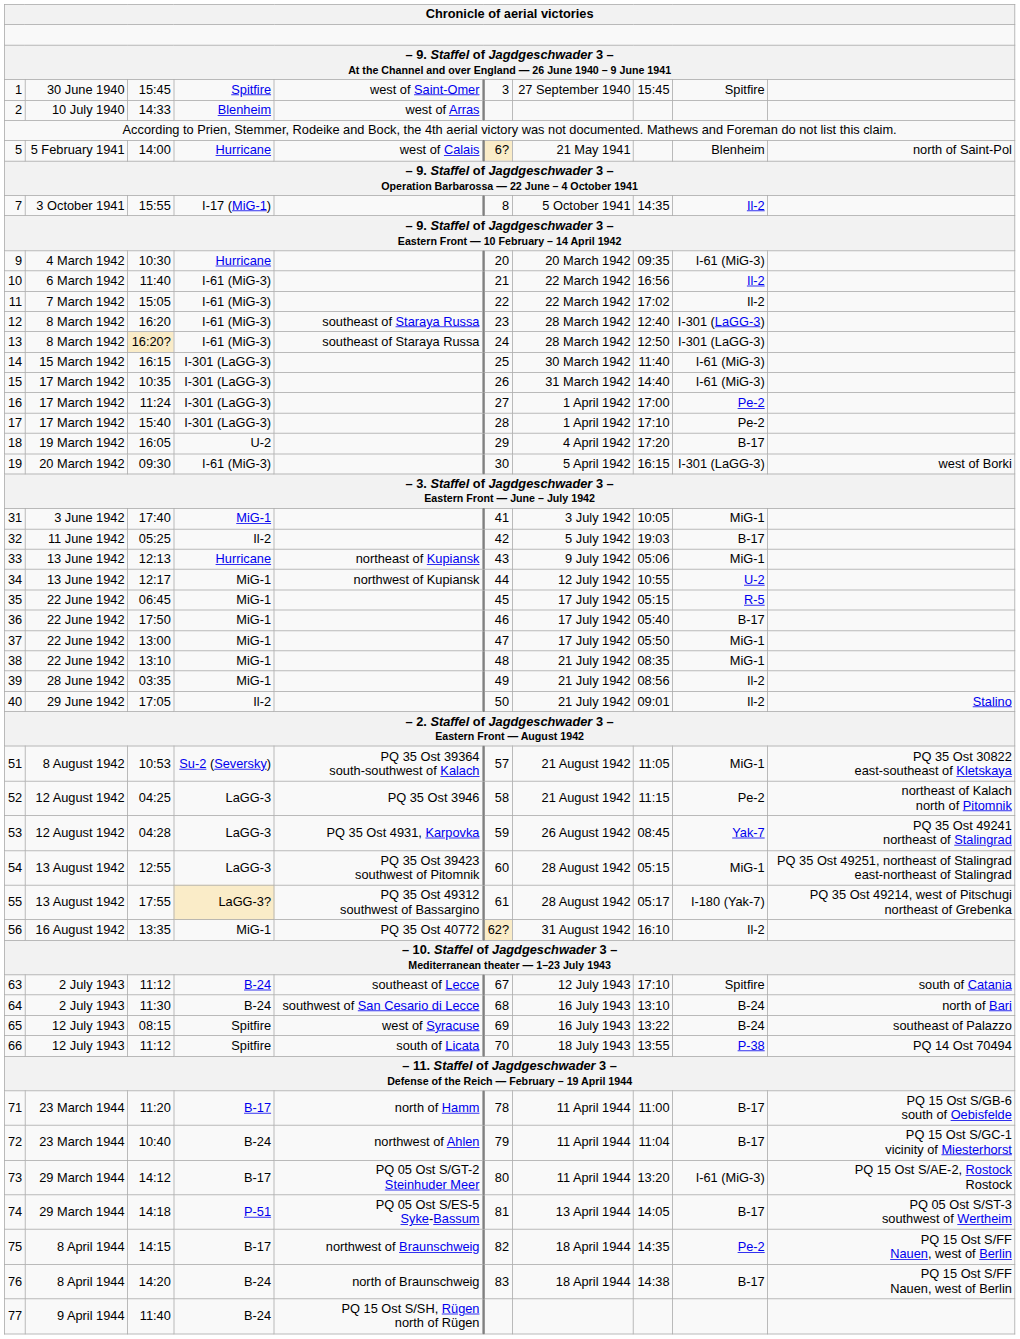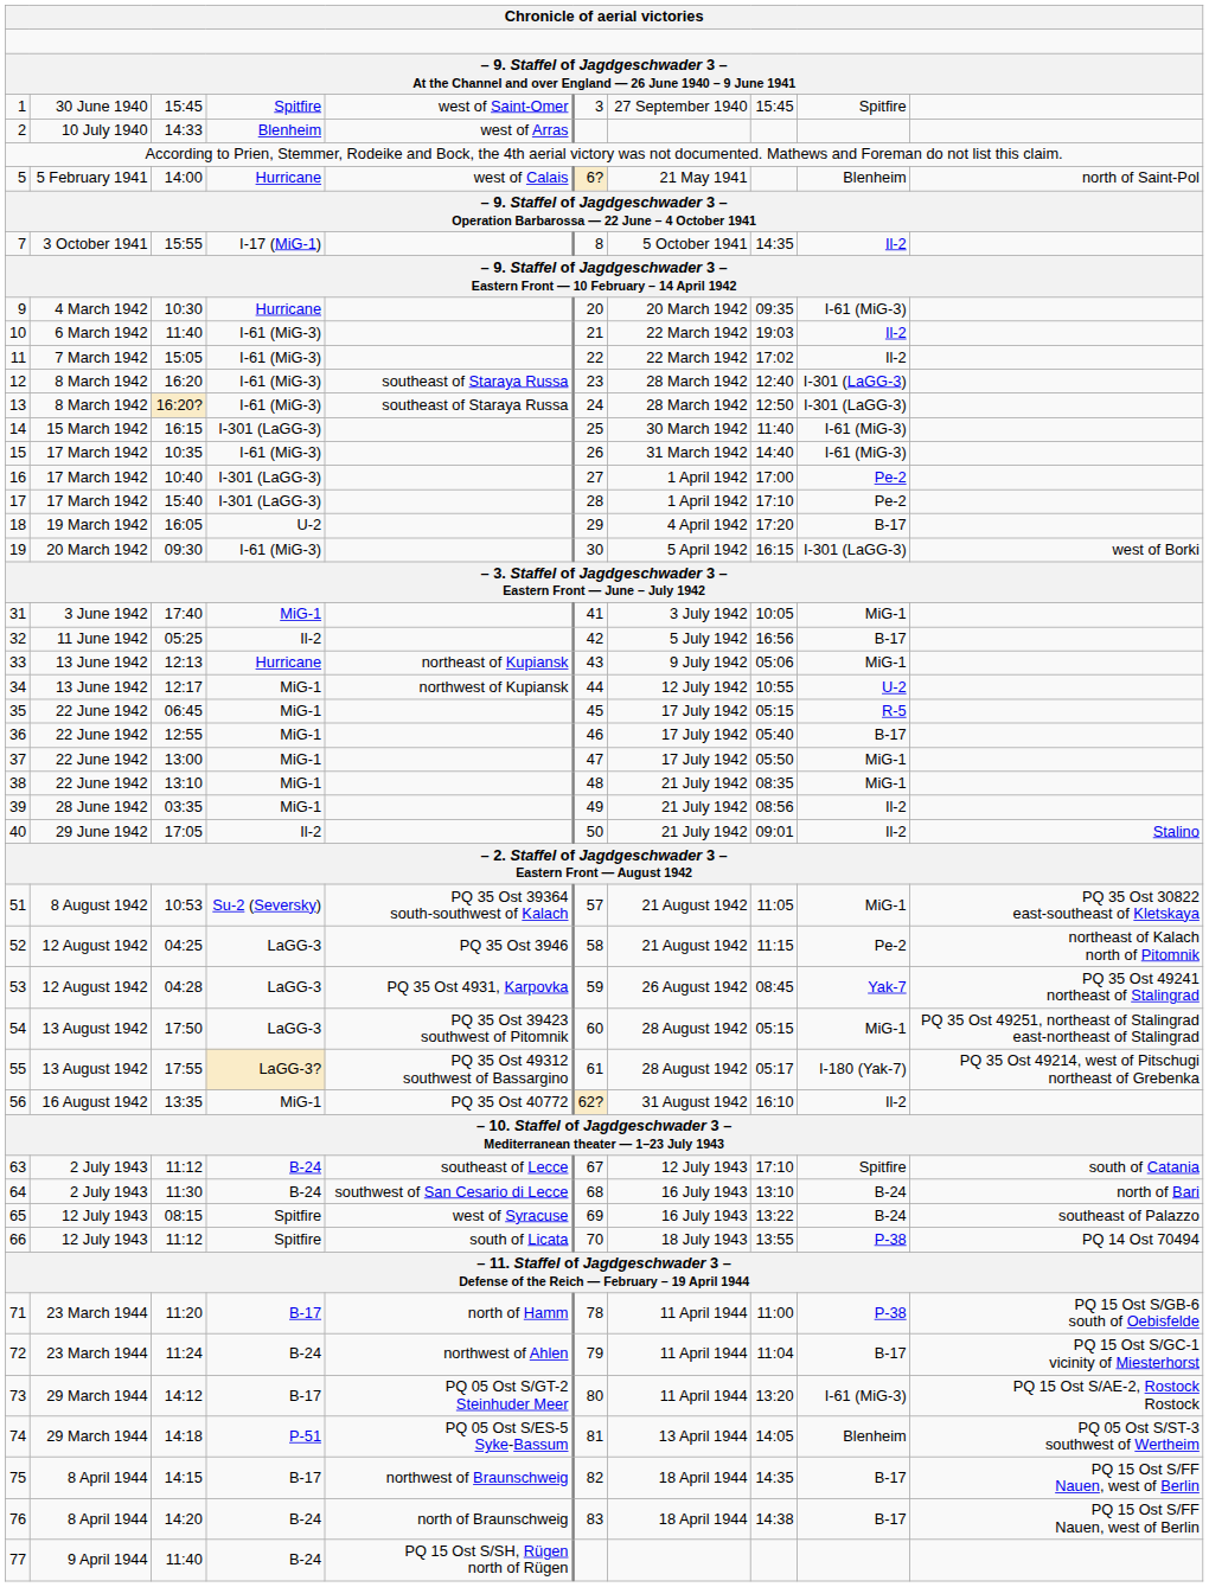10 | column 8: 16:56 -> 19:03
15 | column 4: I-301 (LaGG-3) -> I-61 (MiG-3)
16 | column 3: 11:24 -> 10:40
32 | column 8: 19:03 -> 16:56
36 | column 3: 17:50 -> 12:55
54 | column 3: 12:55 -> 17:50
71 | column 9: B-17 -> P-38
72 | column 3: 10:40 -> 11:24
74 | column 9: B-17 -> Blenheim
75 | column 9: Pe-2 -> B-17
